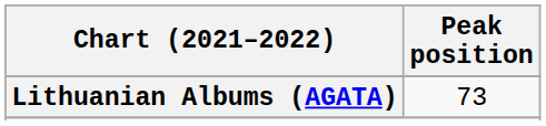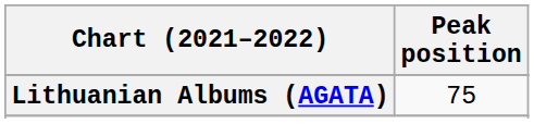Lithuanian Albums (AGATA) | Peak position: 73 -> 75
